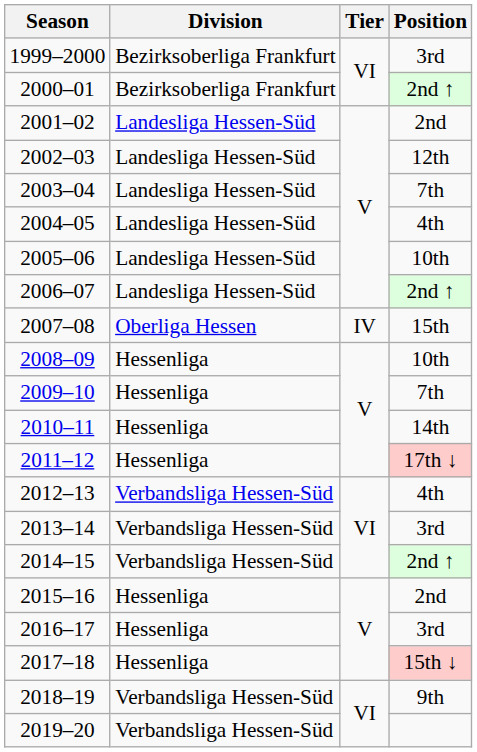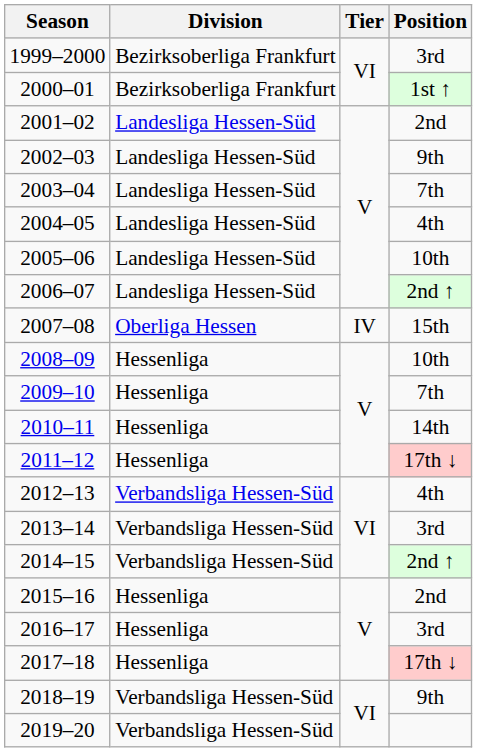2000–01 | Position: 2nd ↑ -> 1st ↑
2002–03 | Position: 12th -> 9th
2017–18 | Position: 15th ↓ -> 17th ↓
